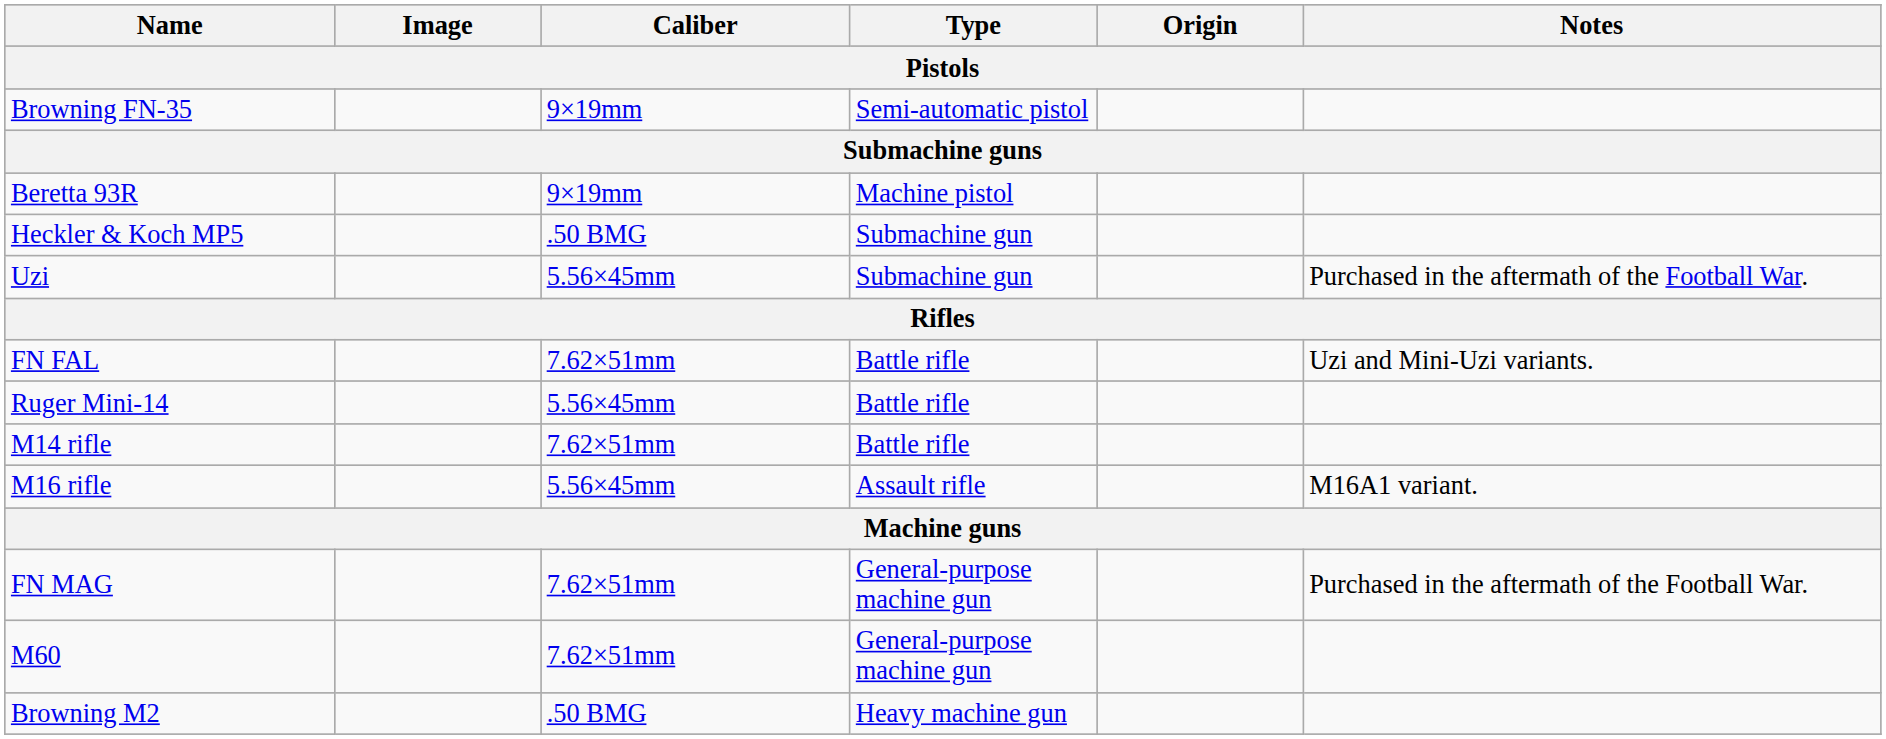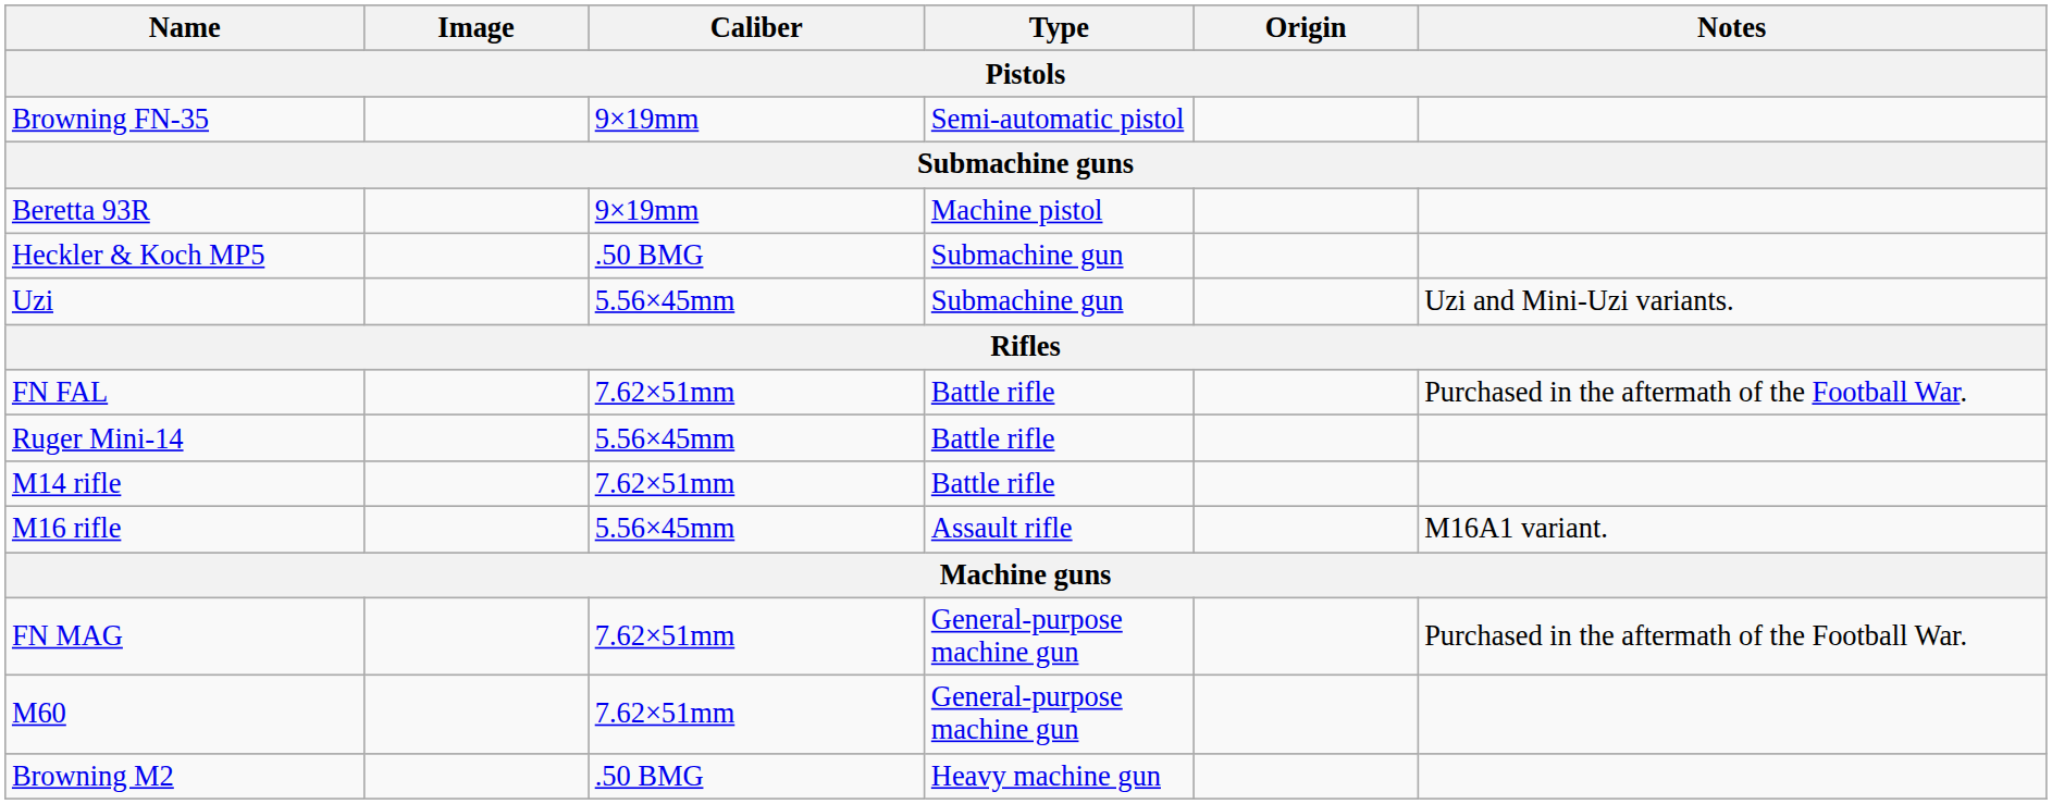Uzi | Notes: Purchased in the aftermath of the Football War. -> Uzi and Mini-Uzi variants.
FN FAL | Notes: Uzi and Mini-Uzi variants. -> Purchased in the aftermath of the Football War.
